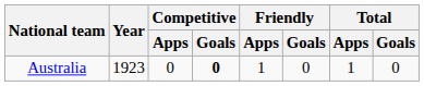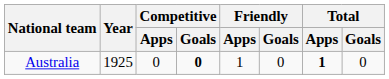Australia | Year: 1923 -> 1925
Australia | Total / Apps: normal -> bold
